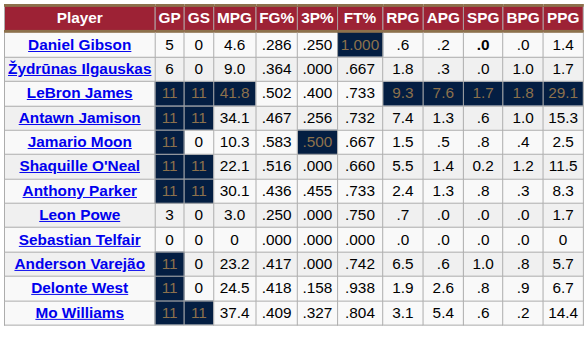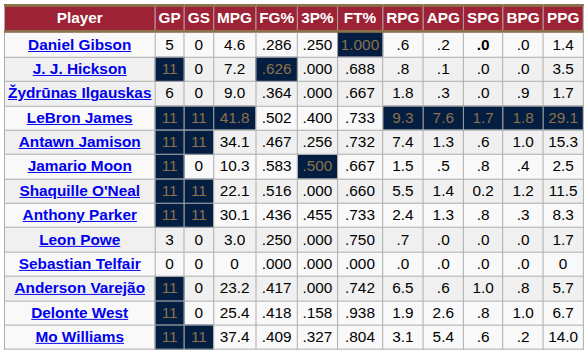+ row: J. J. Hickson | 11 | 0 | 7.2 | .626 | .000 | .688 | .8 | .1 | .0 | .0 | 3.5
Žydrūnas Ilgauskas | BPG: 1.0 -> .9
Delonte West | MPG: 24.5 -> 25.4
Delonte West | BPG: .9 -> 1.0
Mo Williams | PPG: 14.4 -> 14.0
